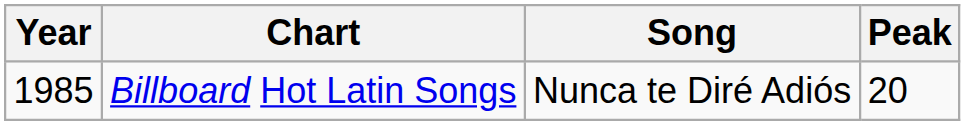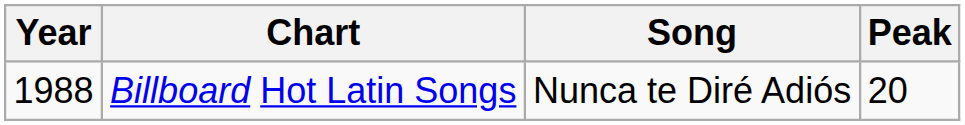Billboard Hot Latin Songs | Year: 1985 -> 1988
